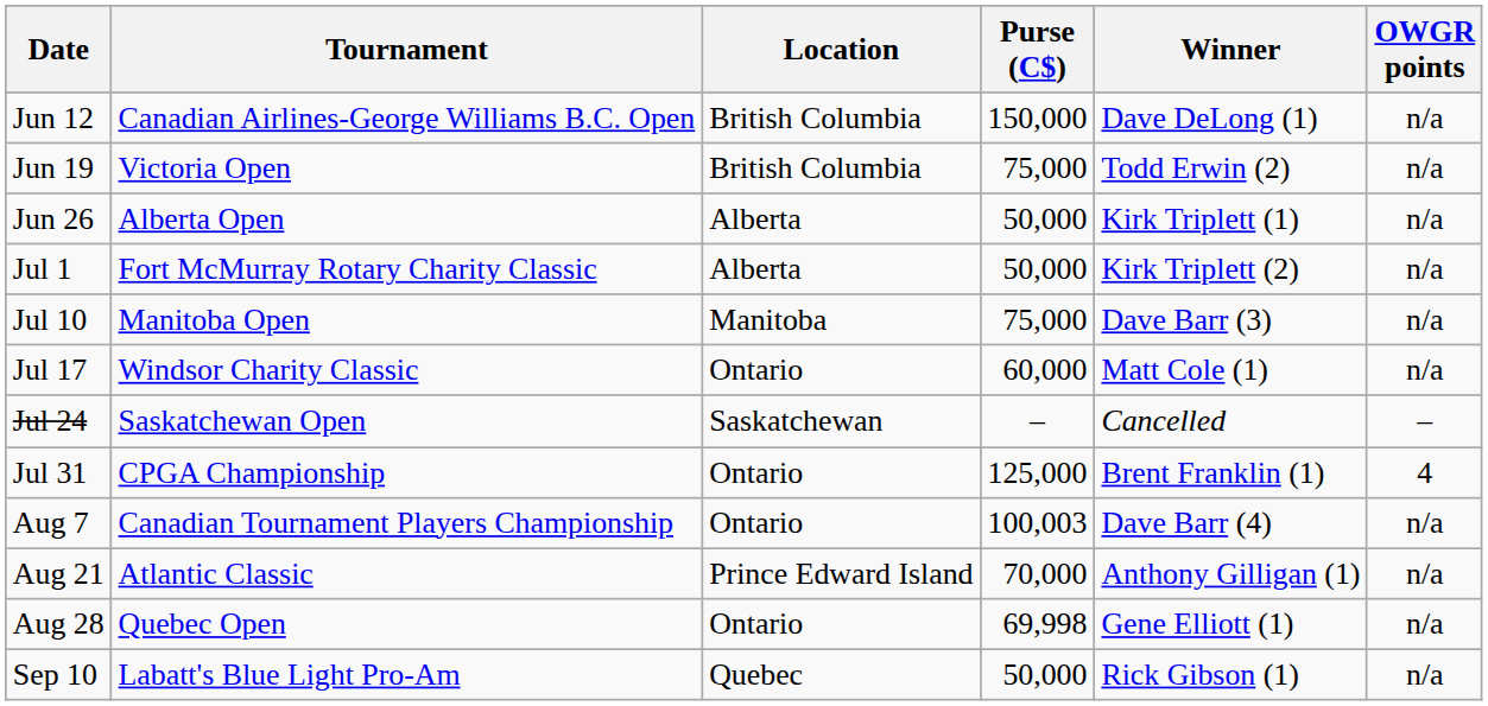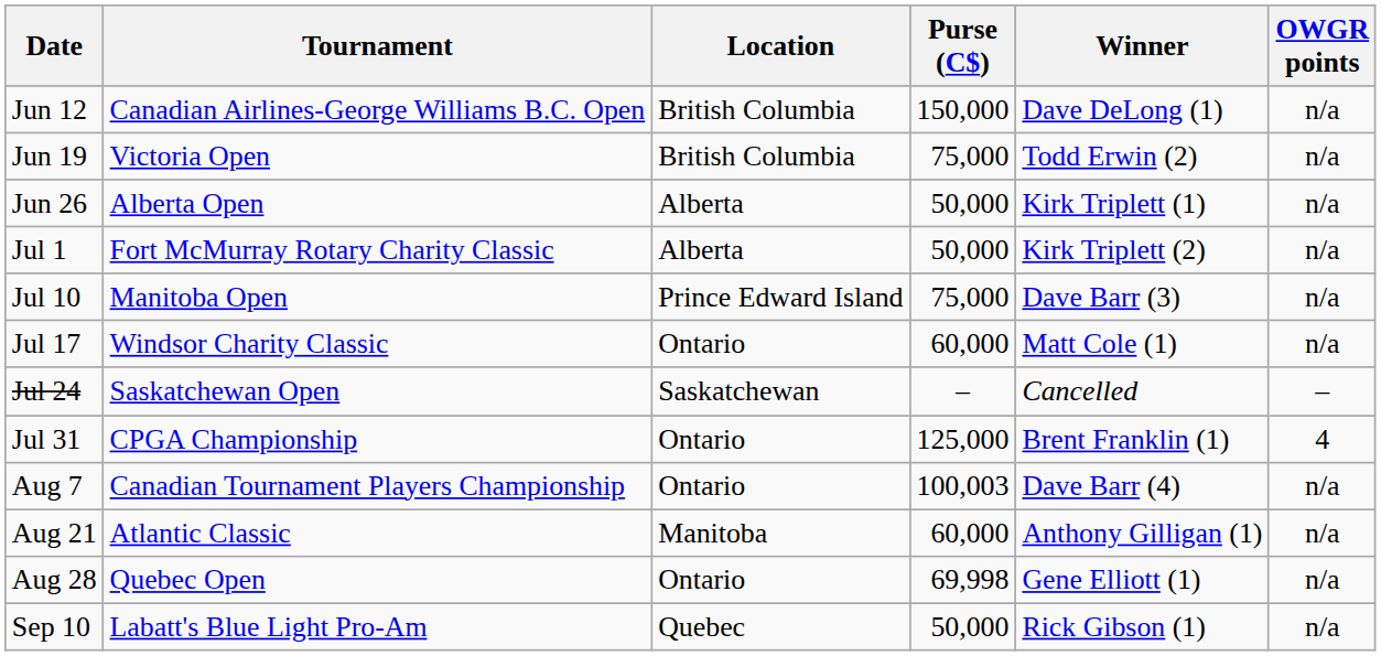Jul 10 | Location: Manitoba -> Prince Edward Island
Aug 21 | Location: Prince Edward Island -> Manitoba
Aug 21 | Purse (C$): 70,000 -> 60,000
